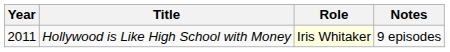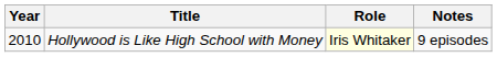Hollywood is Like High School with Money | Year: 2011 -> 2010
